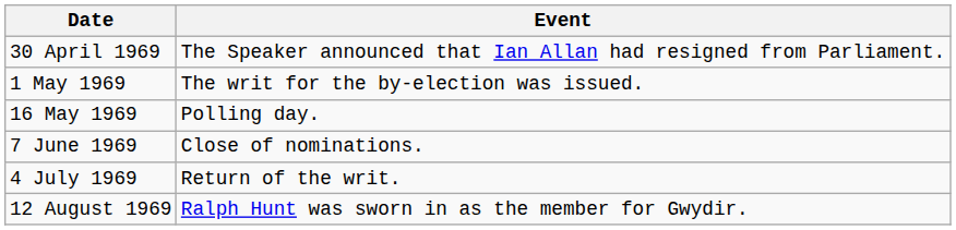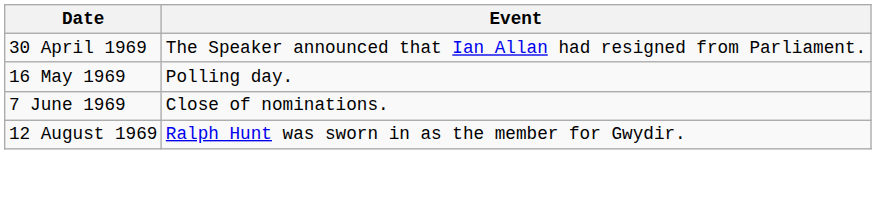- row: 1 May 1969 | The writ for the by-election was issued.
- row: 4 July 1969 | Return of the writ.
